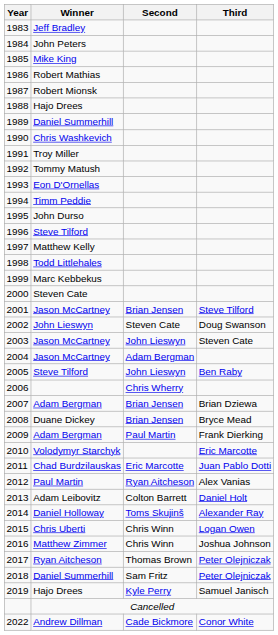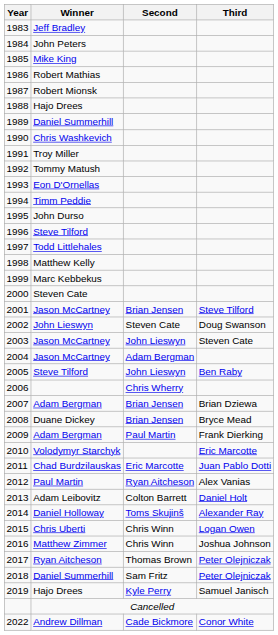1997 | Winner: Matthew Kelly -> Todd Littlehales
1998 | Winner: Todd Littlehales -> Matthew Kelly
